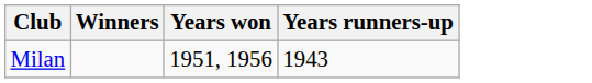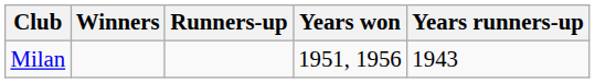+ column: Runners-up
